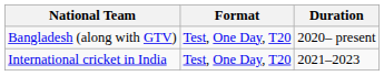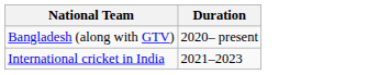- column: Format | Test, One Day, T20 | Test, One Day, T20
